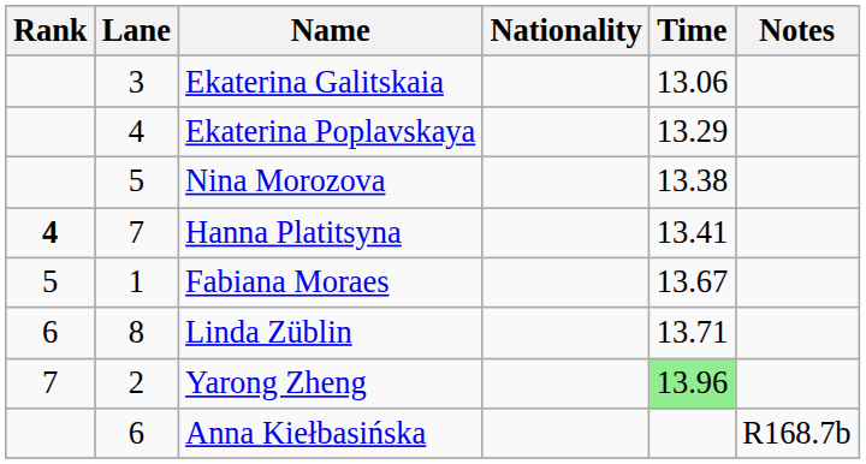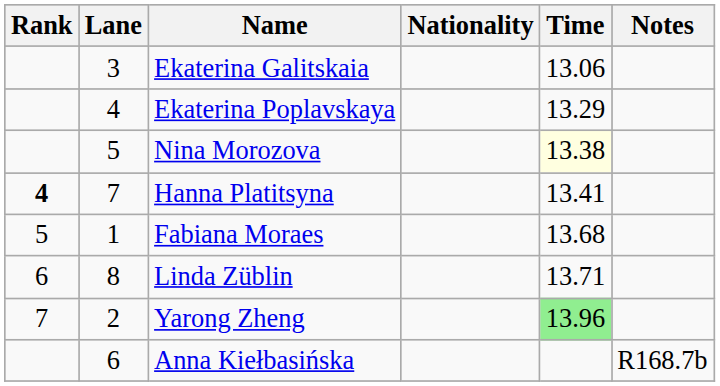Nina Morozova | Time: no background -> lightyellow background
Fabiana Moraes | Time: 13.67 -> 13.68
